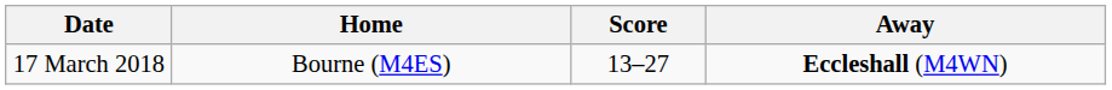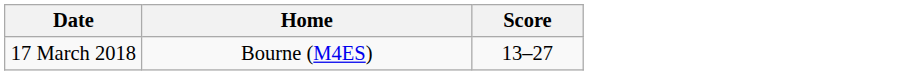- column: Away | Eccleshall (M4WN)
